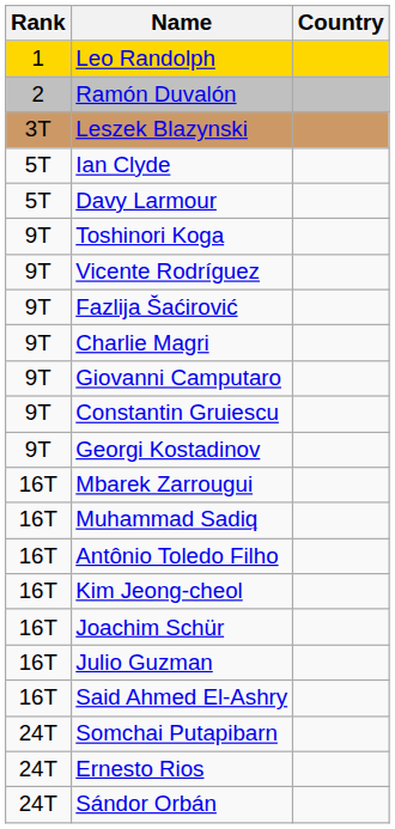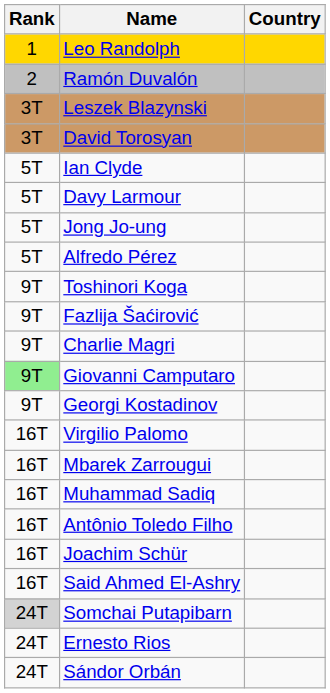+ row: 3T | David Torosyan
+ row: 5T | Jong Jo-ung
+ row: 5T | Alfredo Pérez
- row: 9T | Vicente Rodríguez
Giovanni Camputaro | Rank: no background -> lightgreen background
- row: 9T | Constantin Gruiescu
+ row: 16T | Virgilio Palomo
- row: 16T | Kim Jeong-cheol
- row: 16T | Julio Guzman
Somchai Putapibarn | Rank: no background -> lightgrey background
